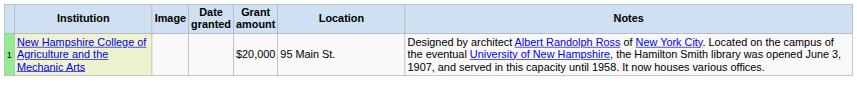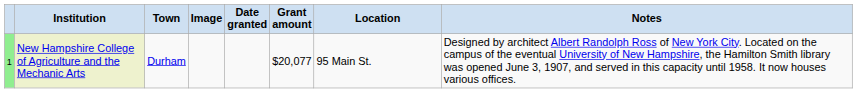+ column: Town | Durham
New Hampshire College of Agriculture and the Mechanic Arts | Grant amount: $20,000 -> $20,077
